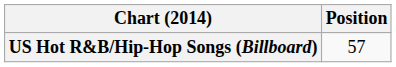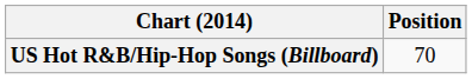US Hot R&B/Hip-Hop Songs (Billboard) | Position: 57 -> 70
